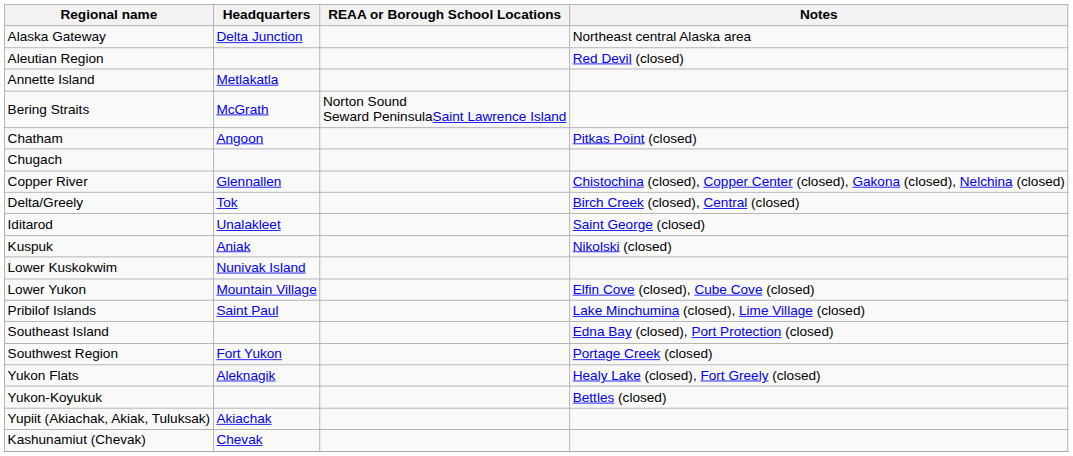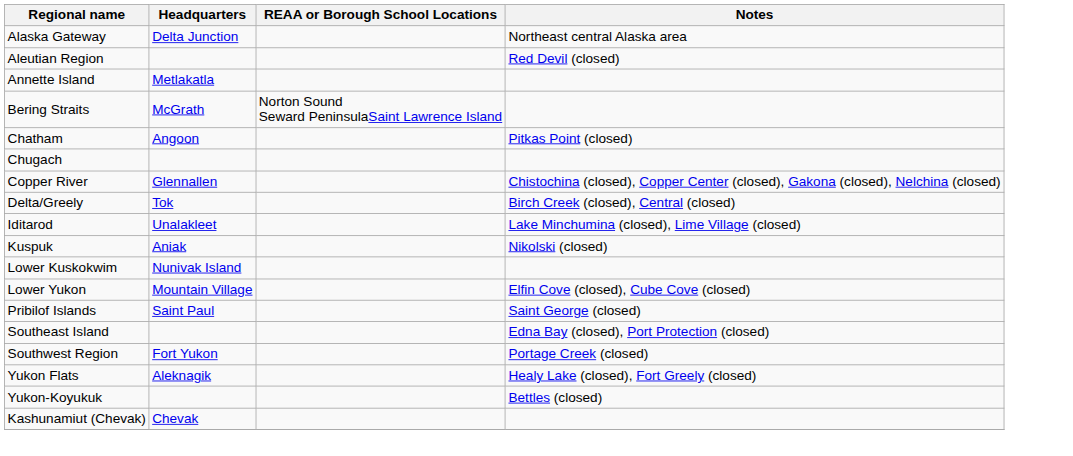Iditarod | Notes: Saint George (closed) -> Lake Minchumina (closed), Lime Village (closed)
Pribilof Islands | Notes: Lake Minchumina (closed), Lime Village (closed) -> Saint George (closed)
- row: Yupiit (Akiachak, Akiak, Tuluksak) | Akiachak
